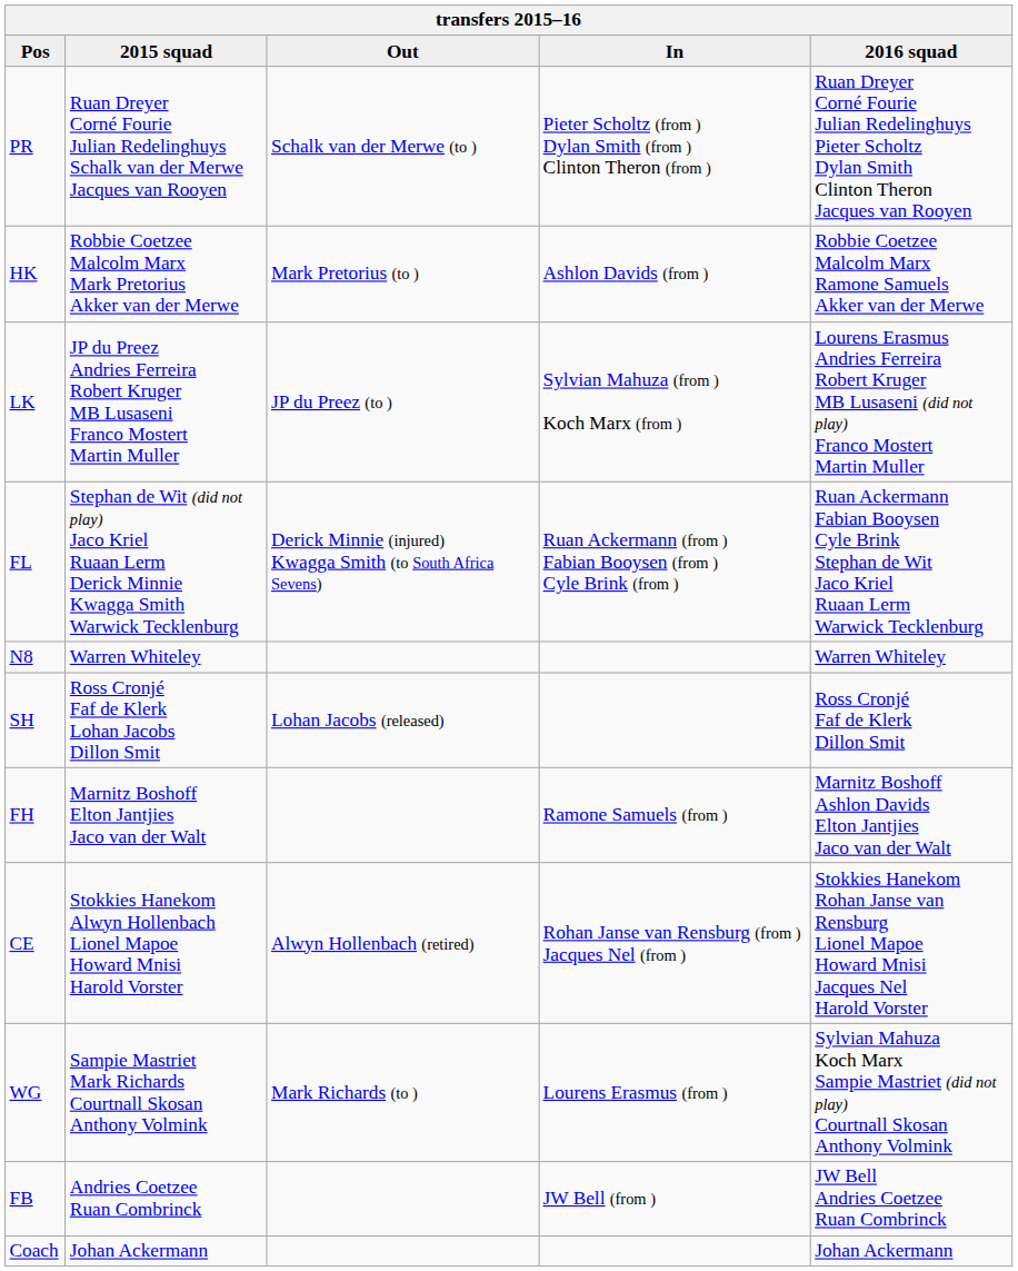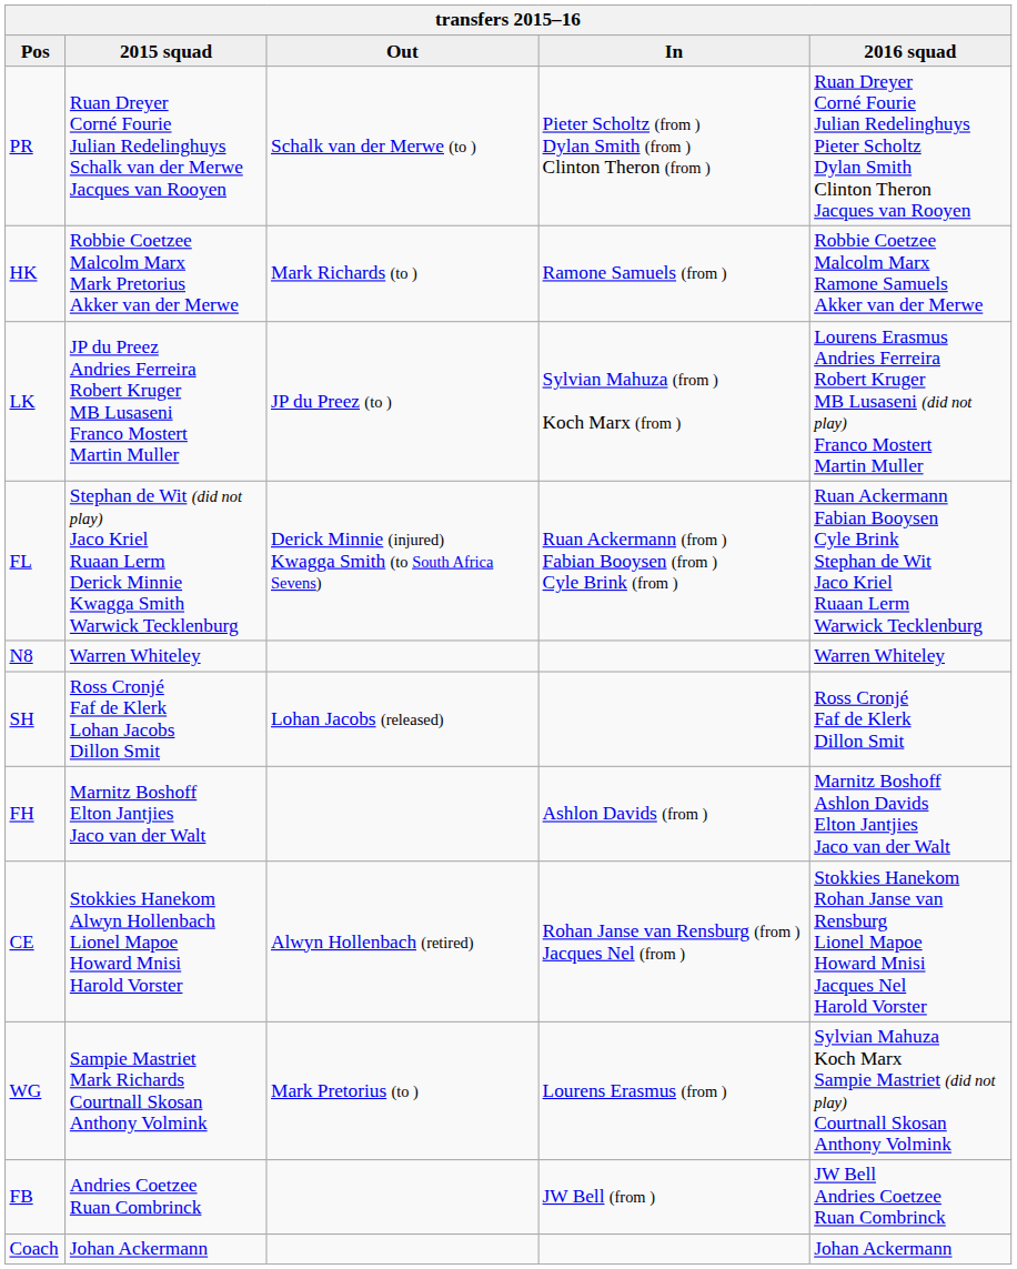HK | Out: Mark Pretorius (to ) -> Mark Richards (to )
HK | In: Ashlon Davids (from ) -> Ramone Samuels (from )
FH | In: Ramone Samuels (from ) -> Ashlon Davids (from )
WG | Out: Mark Richards (to ) -> Mark Pretorius (to )
